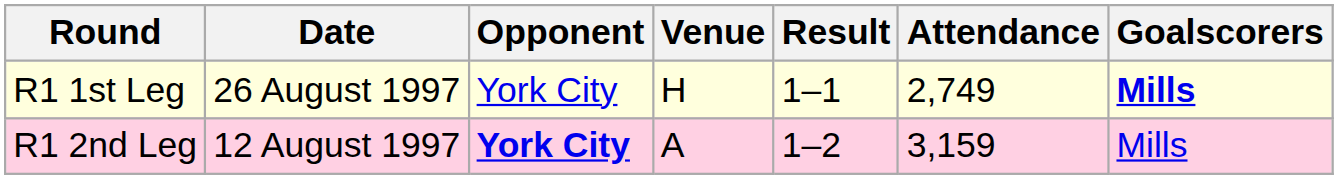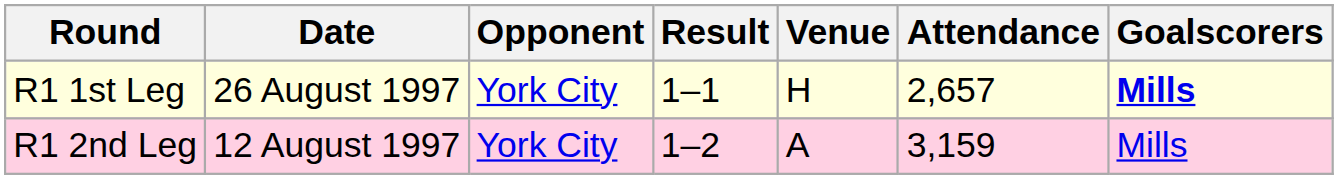columns swapped: Venue <-> Result
R1 1st Leg | Attendance: 2,749 -> 2,657
R1 2nd Leg | Opponent: bold -> normal
